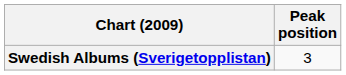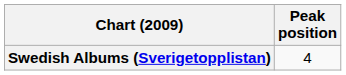Swedish Albums (Sverigetopplistan) | Peak position: 3 -> 4
